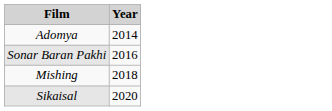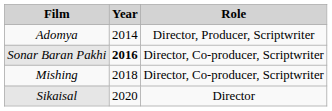+ column: Role | Director, Producer, Scriptwriter | Director, Co-producer, Scriptwriter | Director, Co-producer, Scriptwriter | Director
Sonar Baran Pakhi | Year: normal -> bold
